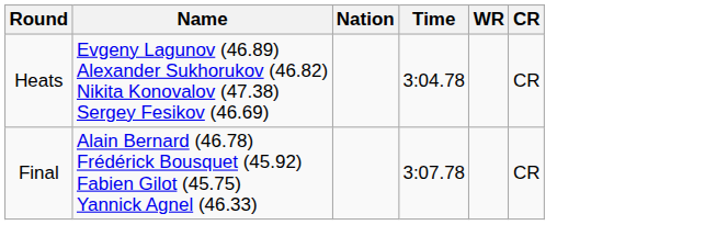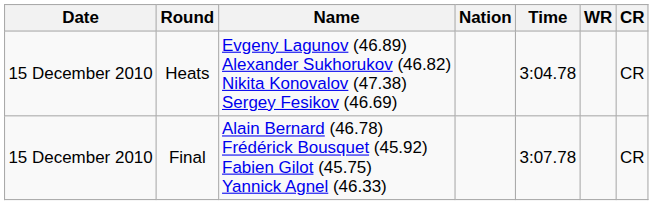+ column: Date | 15 December 2010 | 15 December 2010
